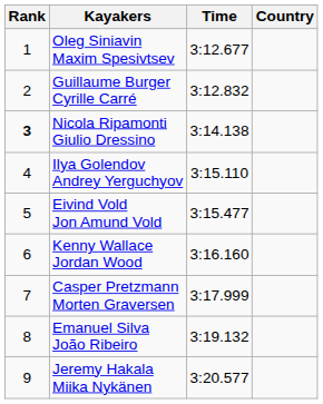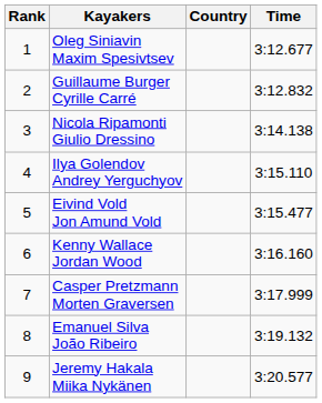columns swapped: Country <-> Time
Nicola Ripamonti Giulio Dressino | Rank: bold -> normal
